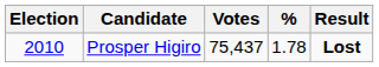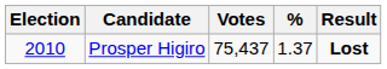Prosper Higiro | %: 1.78 -> 1.37
